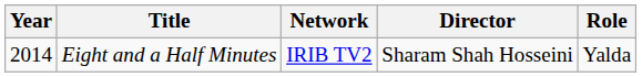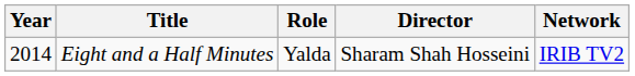columns swapped: Role <-> Network
